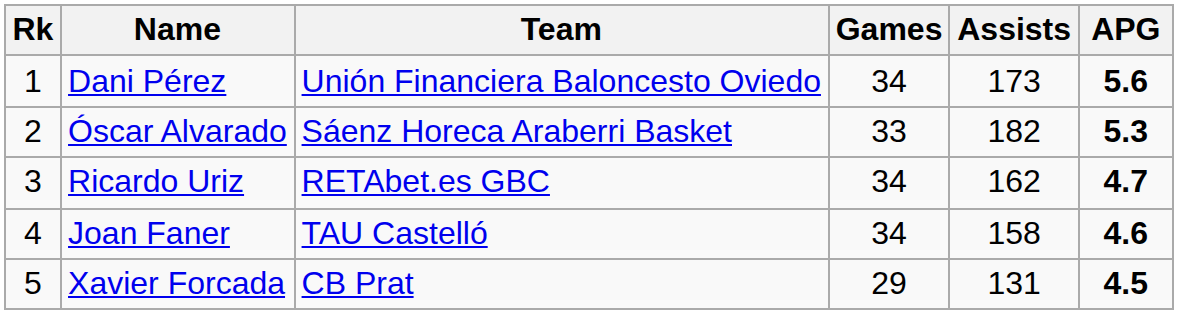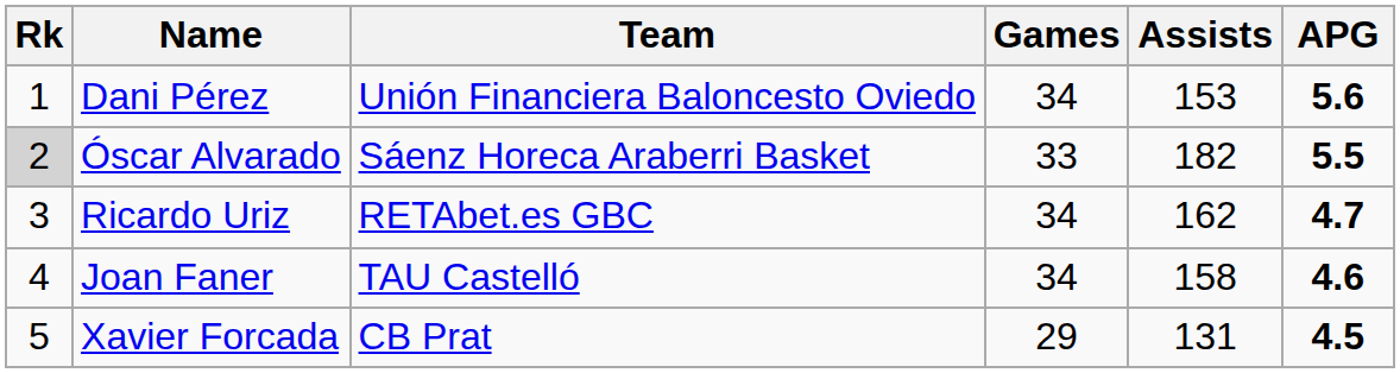Dani Pérez | Assists: 173 -> 153
Óscar Alvarado | Rk: no background -> lightgrey background
Óscar Alvarado | APG: 5.3 -> 5.5
